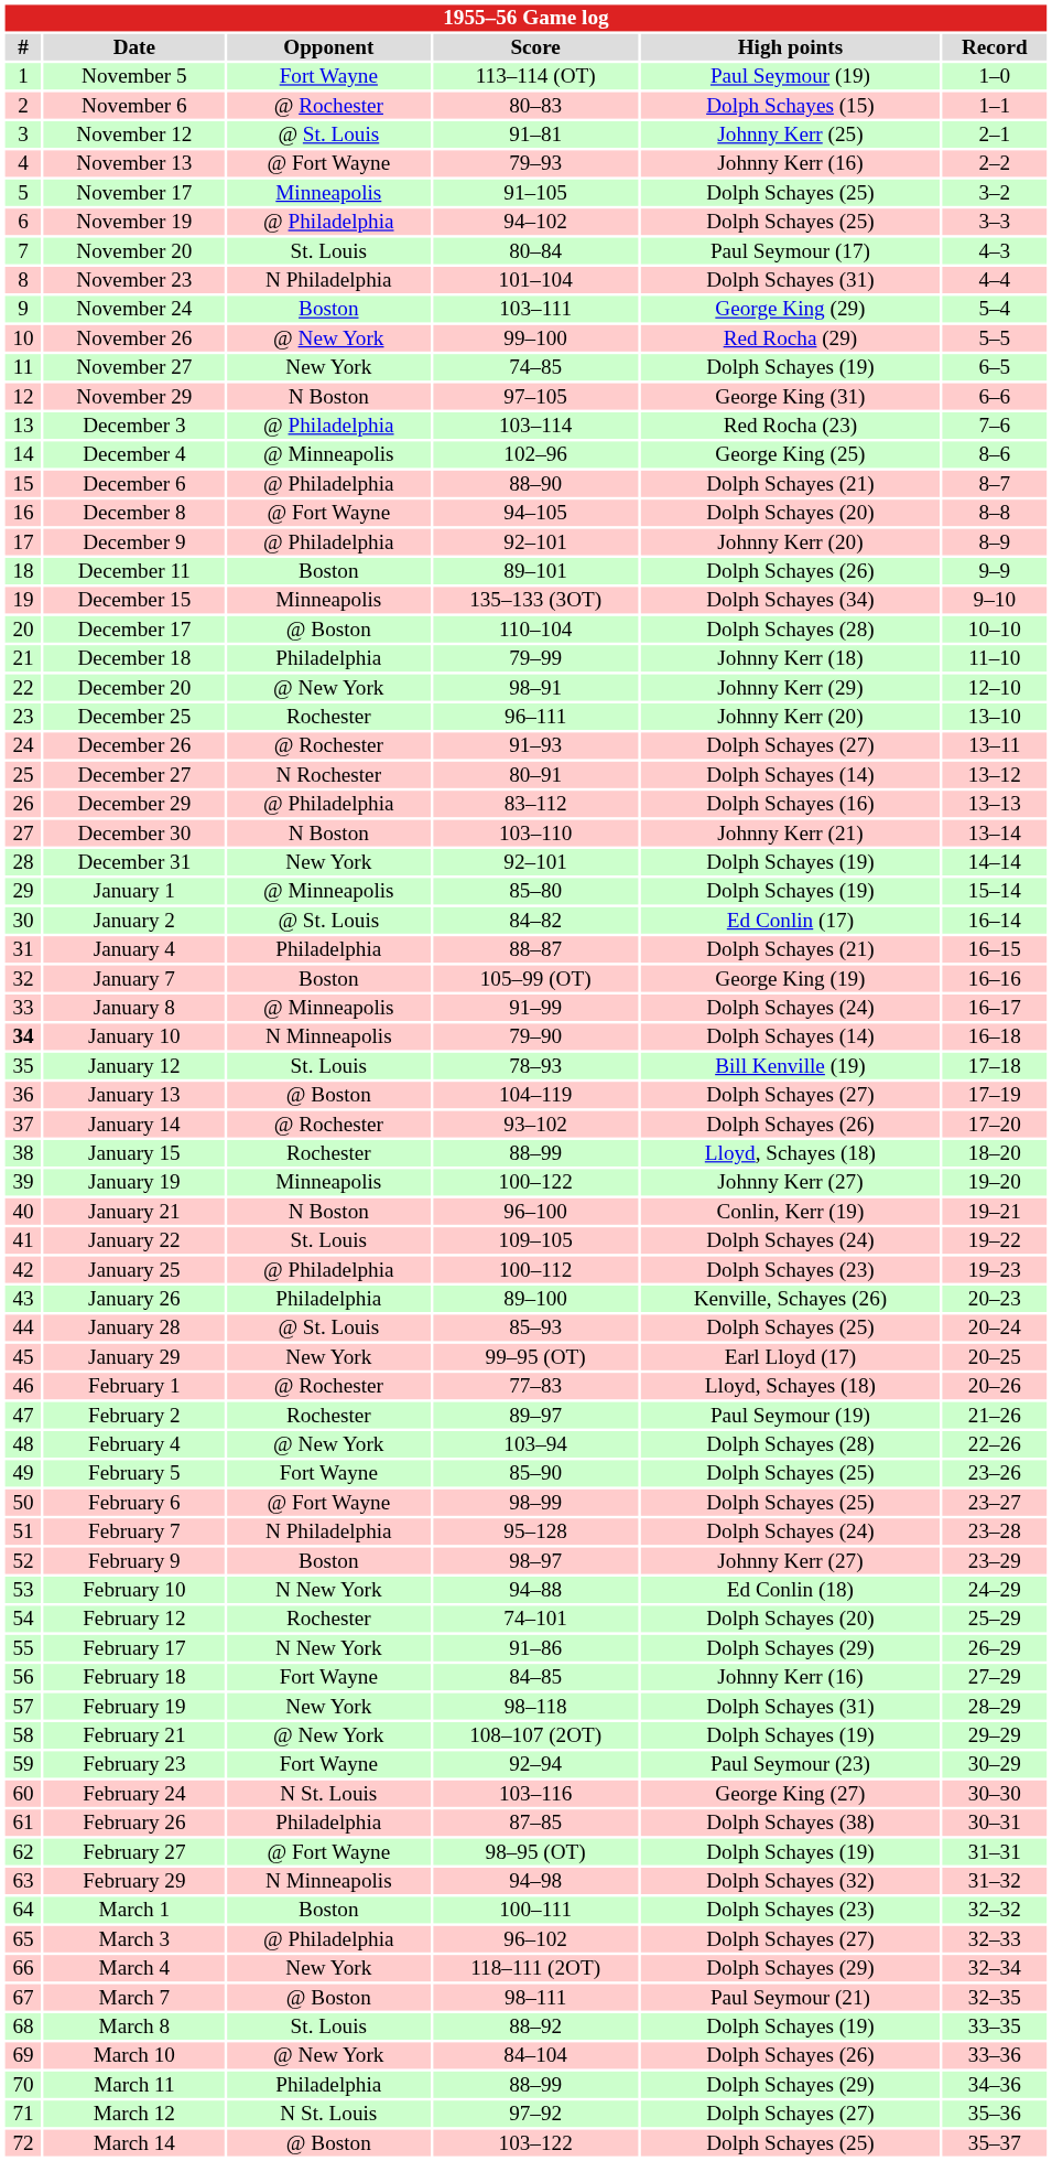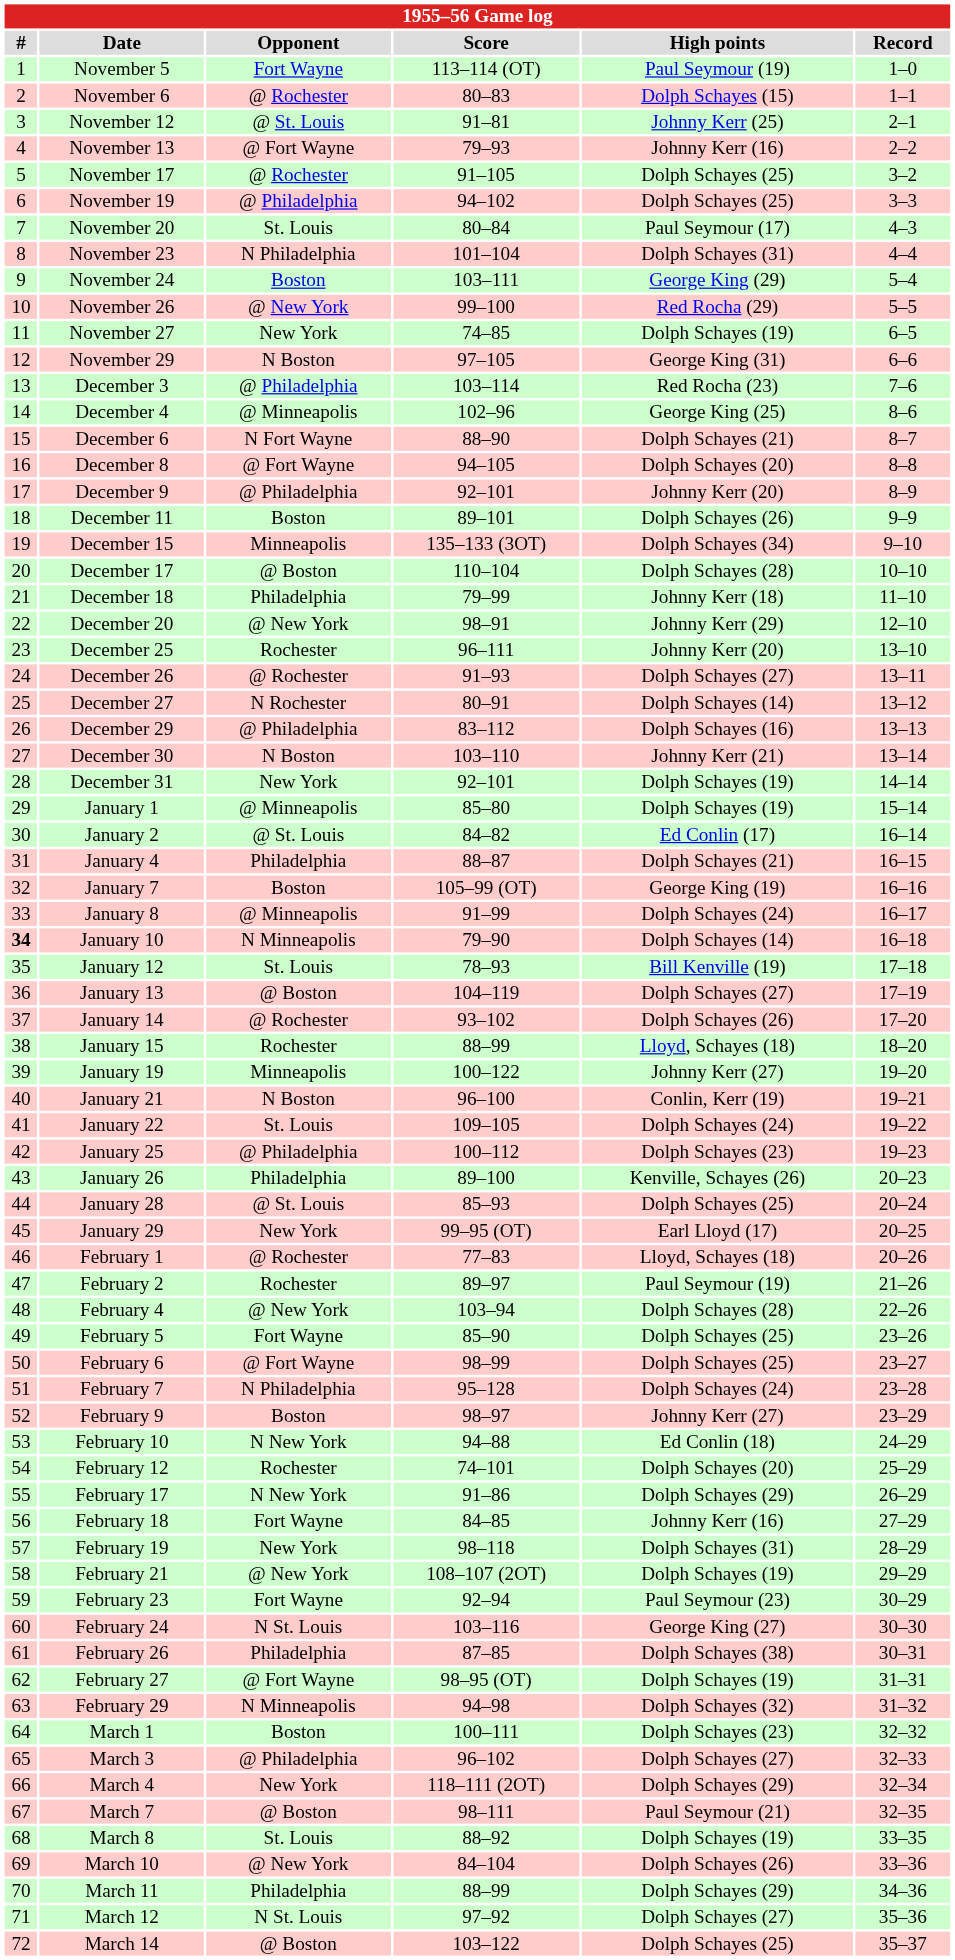November 17 | Opponent: Minneapolis -> @ Rochester
December 6 | Opponent: @ Philadelphia -> N Fort Wayne
